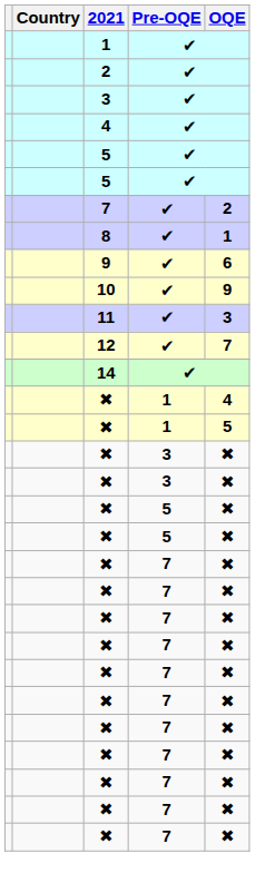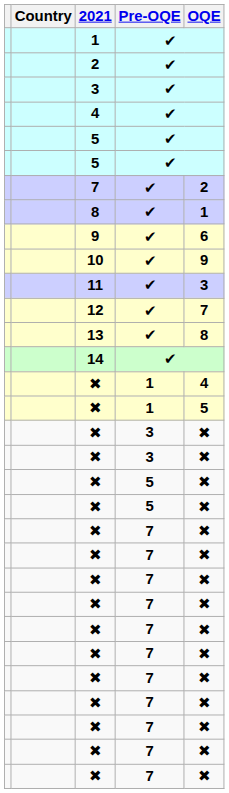+ row: 13 | ✔ | 8
